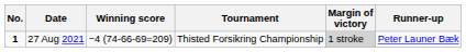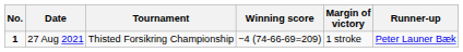columns swapped: Tournament <-> Winning score
27 Aug 2021 | Margin of victory: lightgrey background -> no background
